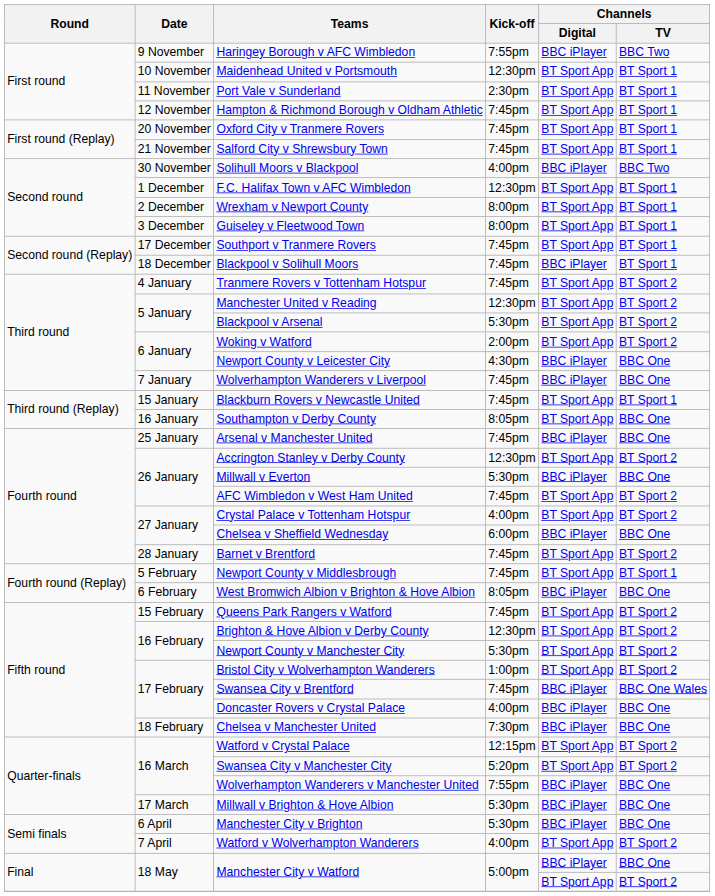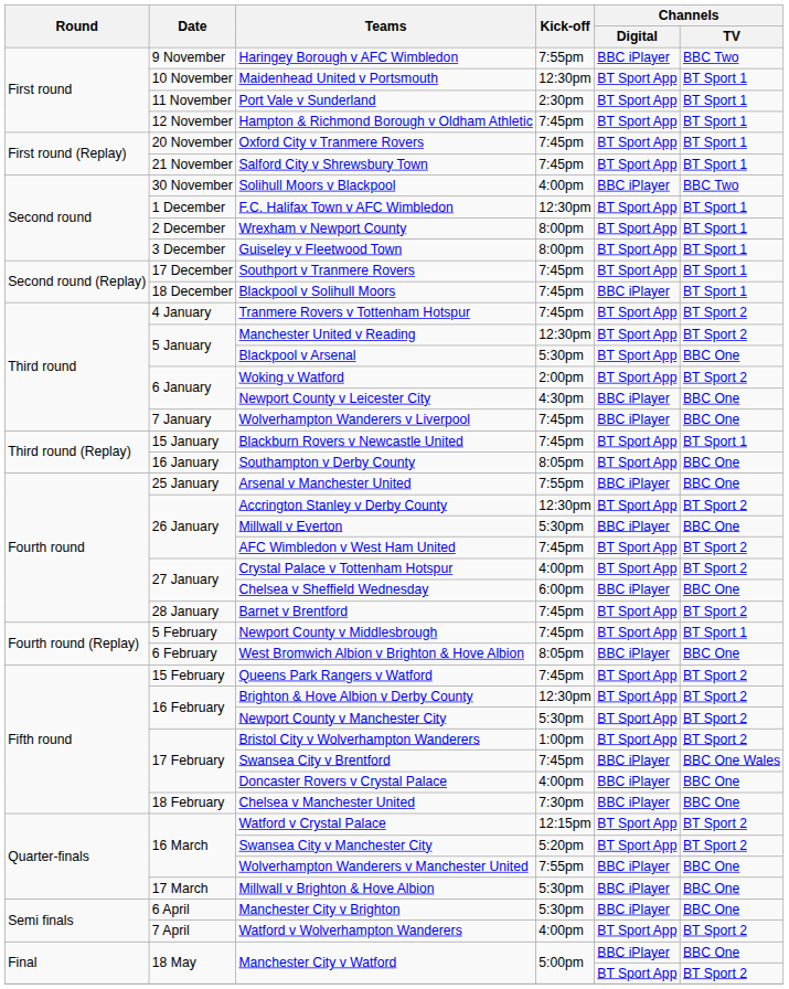Blackpool v Arsenal | Channels / TV: BT Sport 2 -> BBC One
Arsenal v Manchester United | Kick-off: 7:45pm -> 7:55pm
